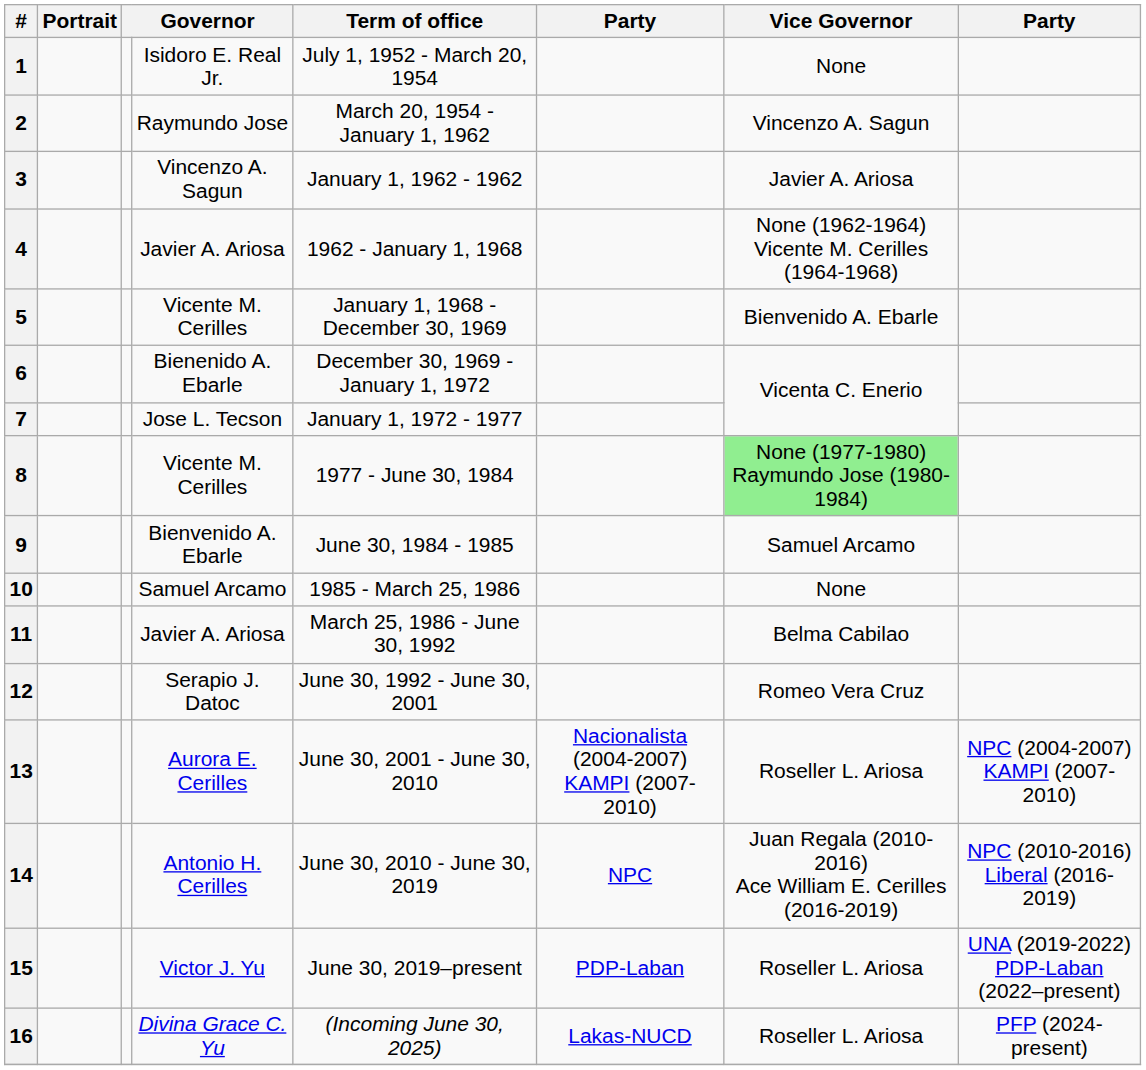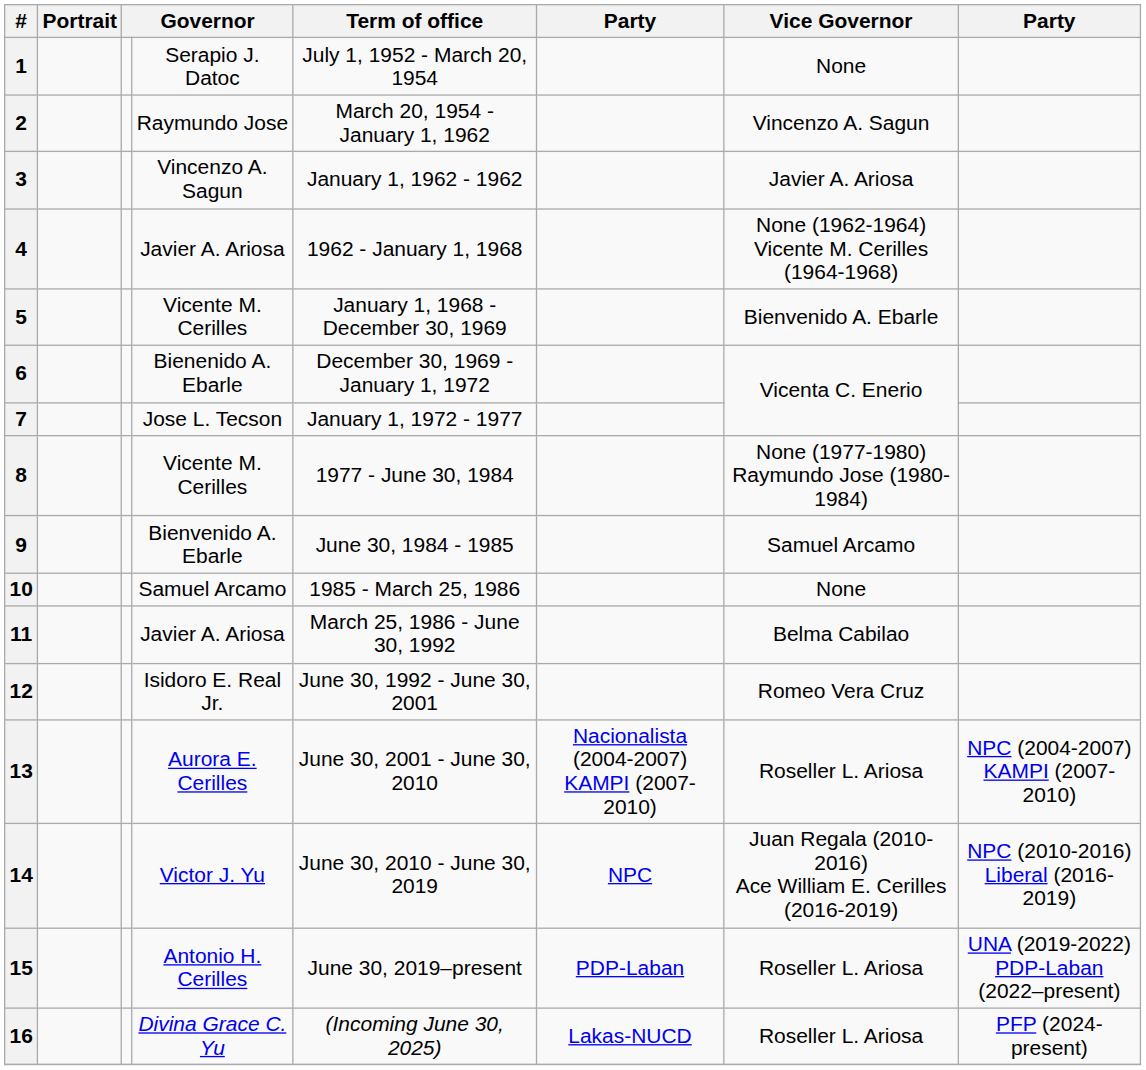1 | column 4: Isidoro E. Real Jr. -> Serapio J. Datoc
8 | Vice Governor: lightgreen background -> no background
12 | column 4: Serapio J. Datoc -> Isidoro E. Real Jr.
14 | column 4: Antonio H. Cerilles -> Victor J. Yu
15 | column 4: Victor J. Yu -> Antonio H. Cerilles
